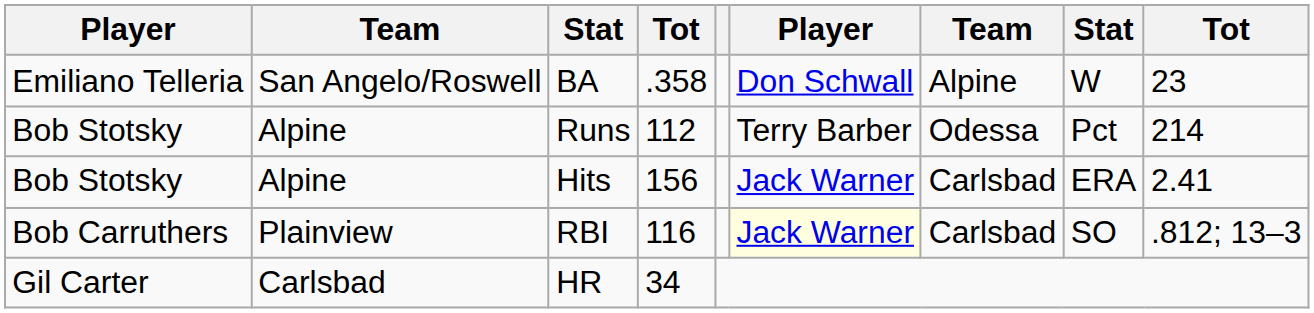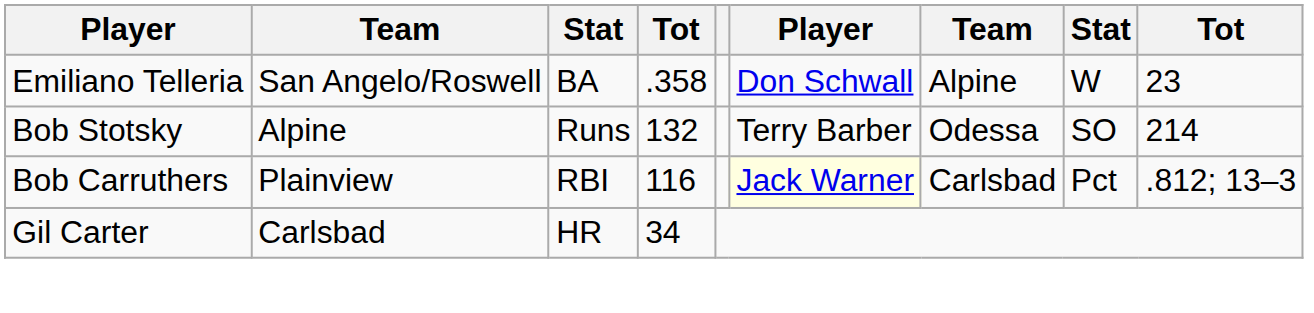Runs | column 4: 112 -> 132
Runs | column 8: Pct -> SO
- row: Bob Stotsky | Alpine | Hits | 156 | Jack Warner | Carlsbad | ERA | 2.41
RBI | column 8: SO -> Pct
